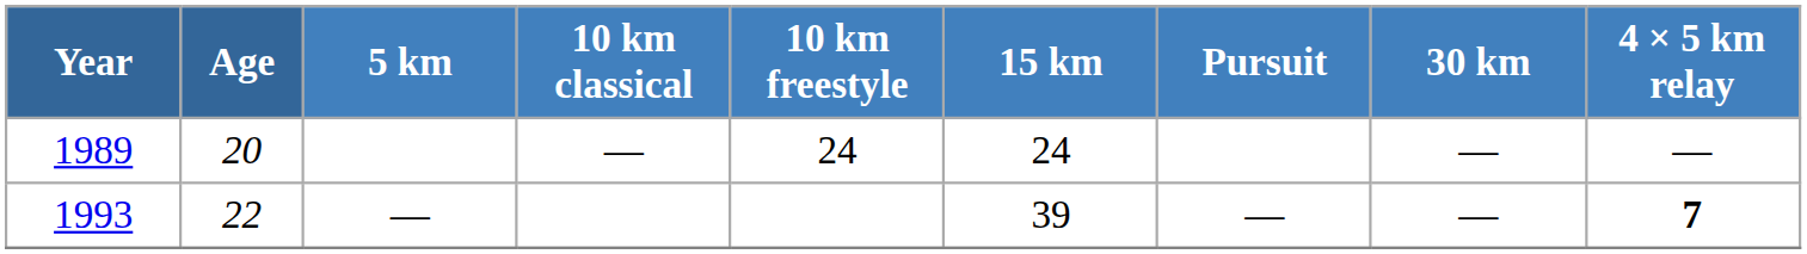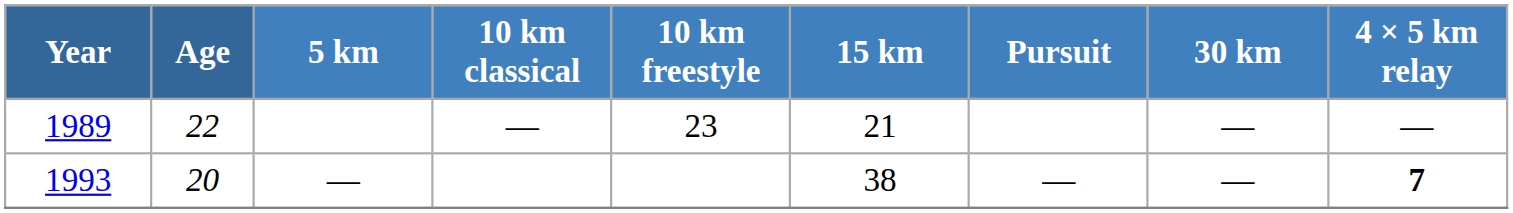1989 | Age: 20 -> 22
1989 | 10 km freestyle: 24 -> 23
1989 | 15 km: 24 -> 21
1993 | Age: 22 -> 20
1993 | 15 km: 39 -> 38
